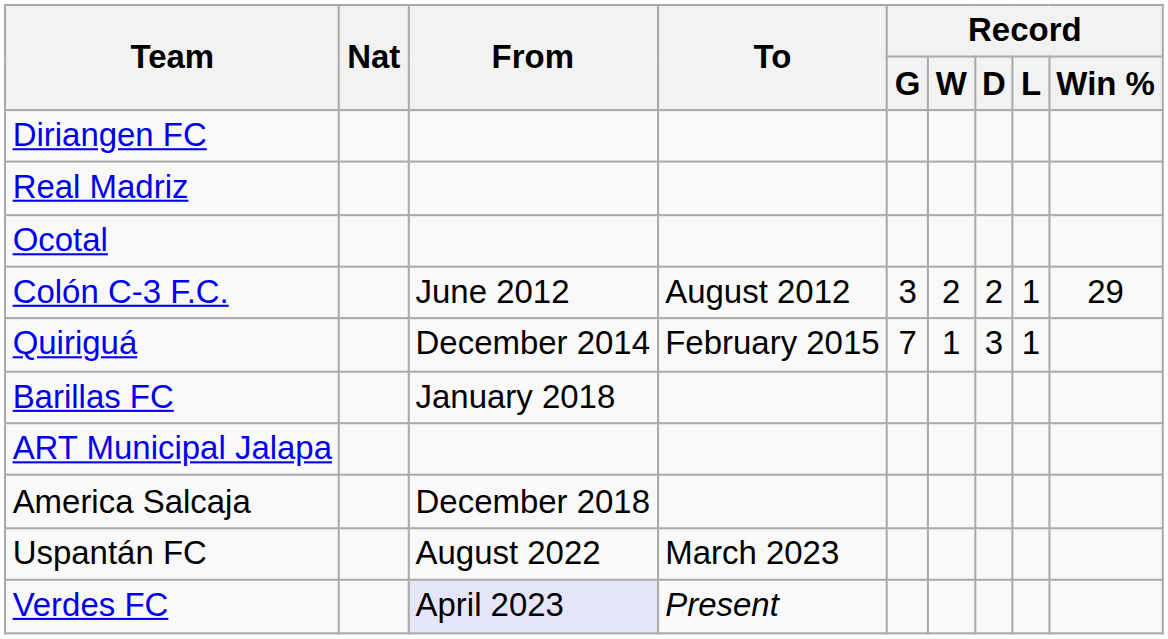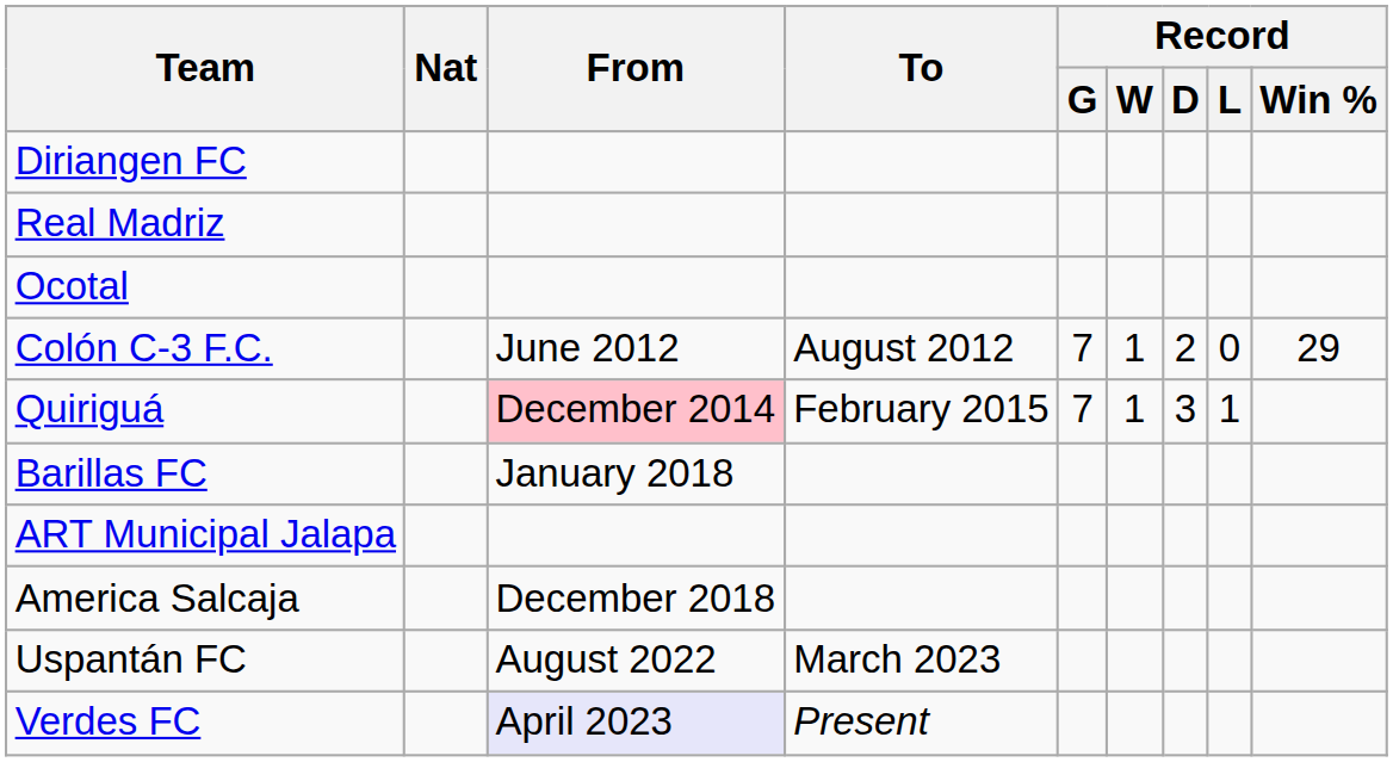Colón C-3 F.C. | Record / G: 3 -> 7
Colón C-3 F.C. | Record / W: 2 -> 1
Colón C-3 F.C. | Record / L: 1 -> 0
Quiriguá | From: no background -> pink background
